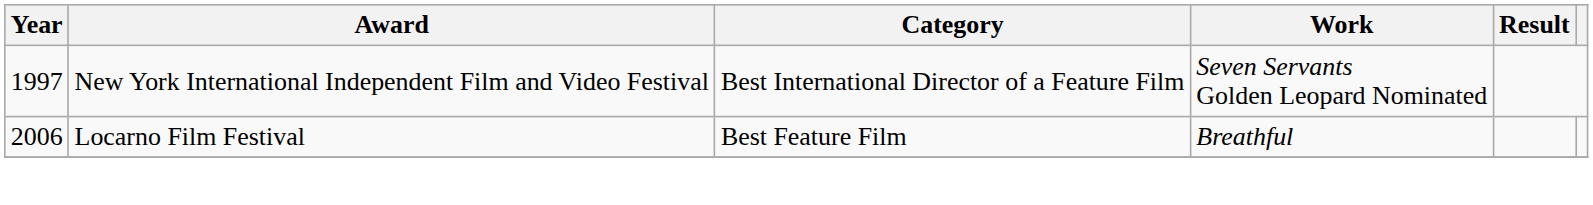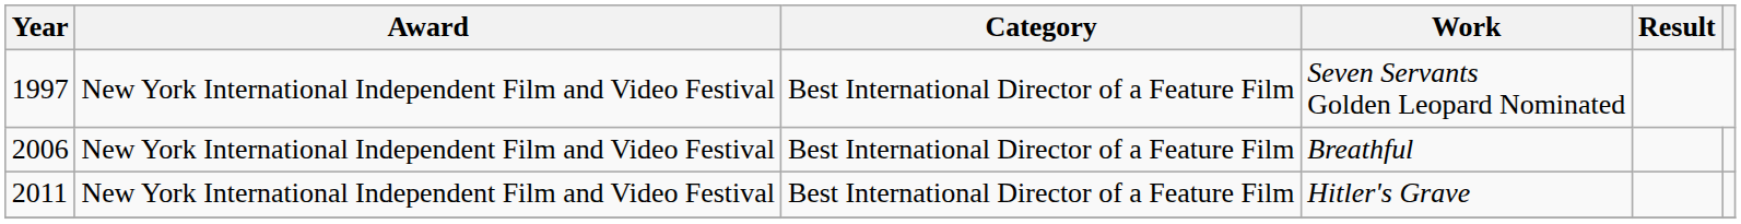Breathful | Award: Locarno Film Festival -> New York International Independent Film and Video Festival
Breathful | Category: Best Feature Film -> Best International Director of a Feature Film
+ row: 2011 | New York International Independent Film and Video Festival | Best International Director of a Feature Film | Hitler's Grave
